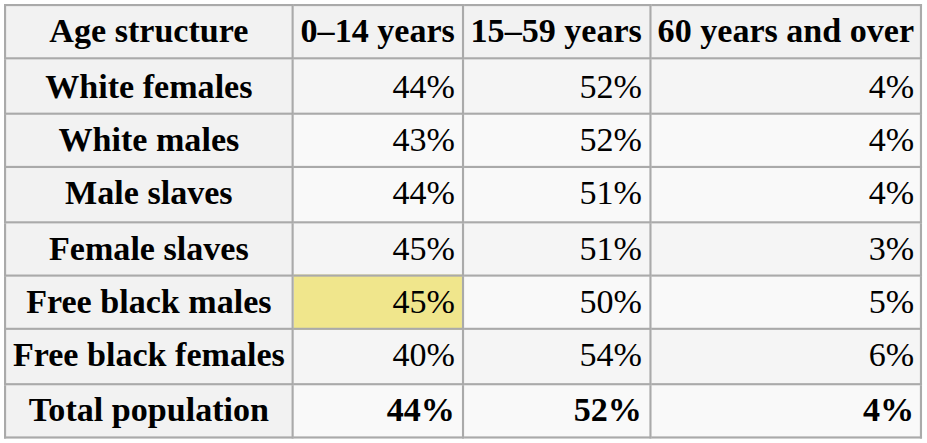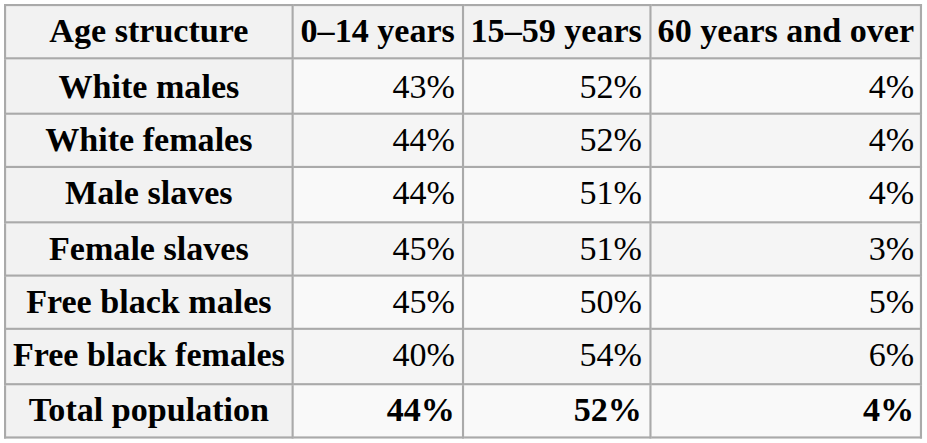rows swapped: White males <-> White females
Free black males | 0–14 years: khaki background -> no background
